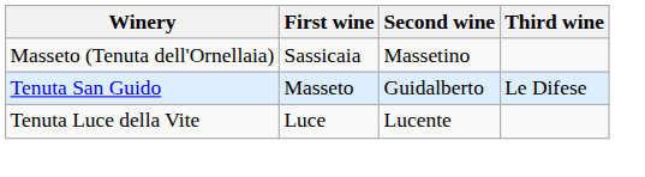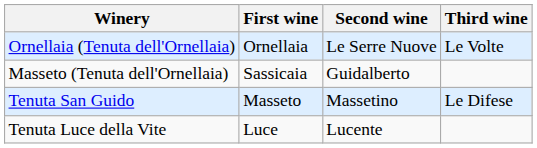+ row: Ornellaia (Tenuta dell'Ornellaia) | Ornellaia | Le Serre Nuove | Le Volte
Masseto (Tenuta dell'Ornellaia) | Second wine: Massetino -> Guidalberto
Tenuta San Guido | Second wine: Guidalberto -> Massetino
